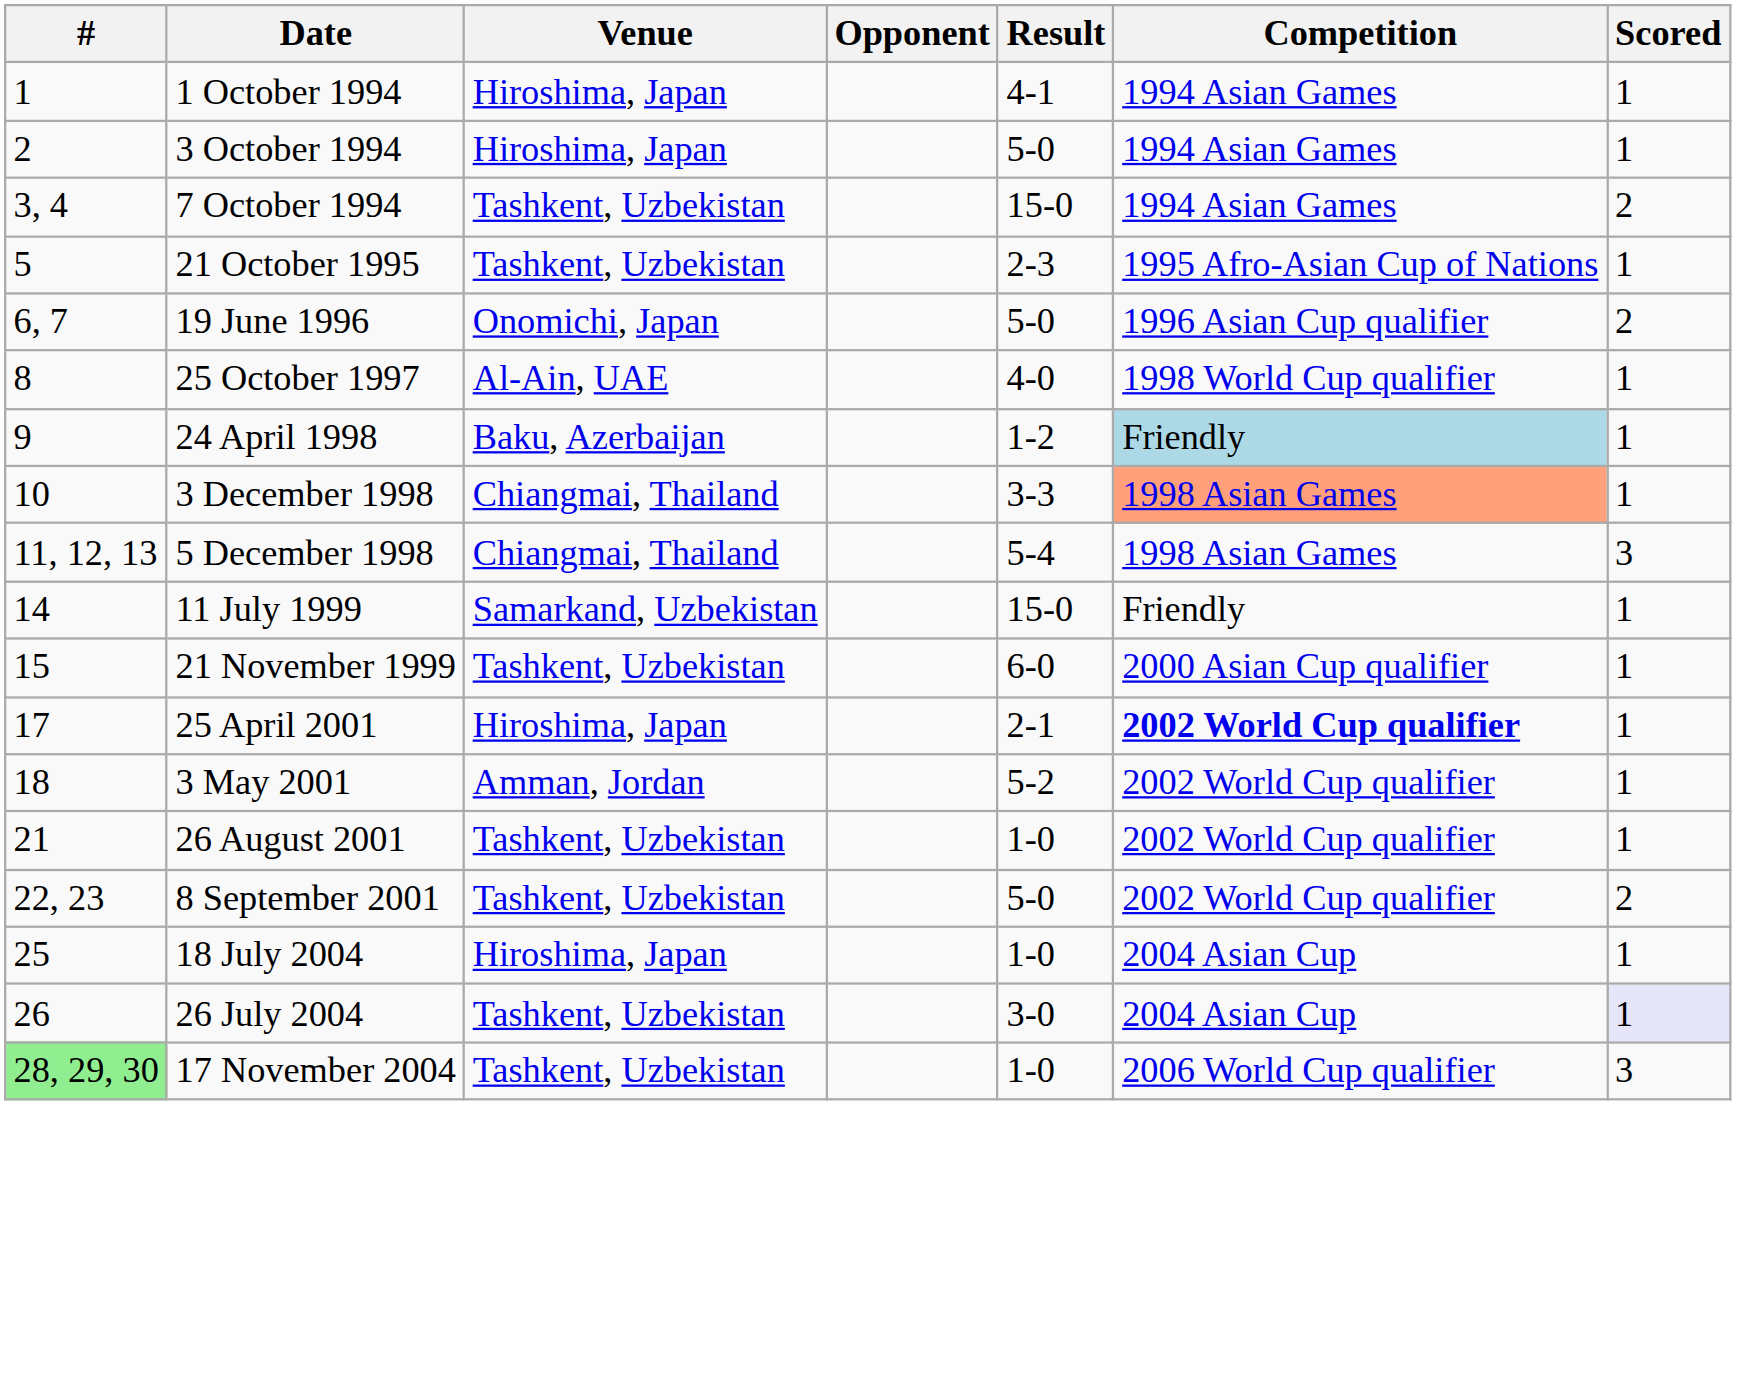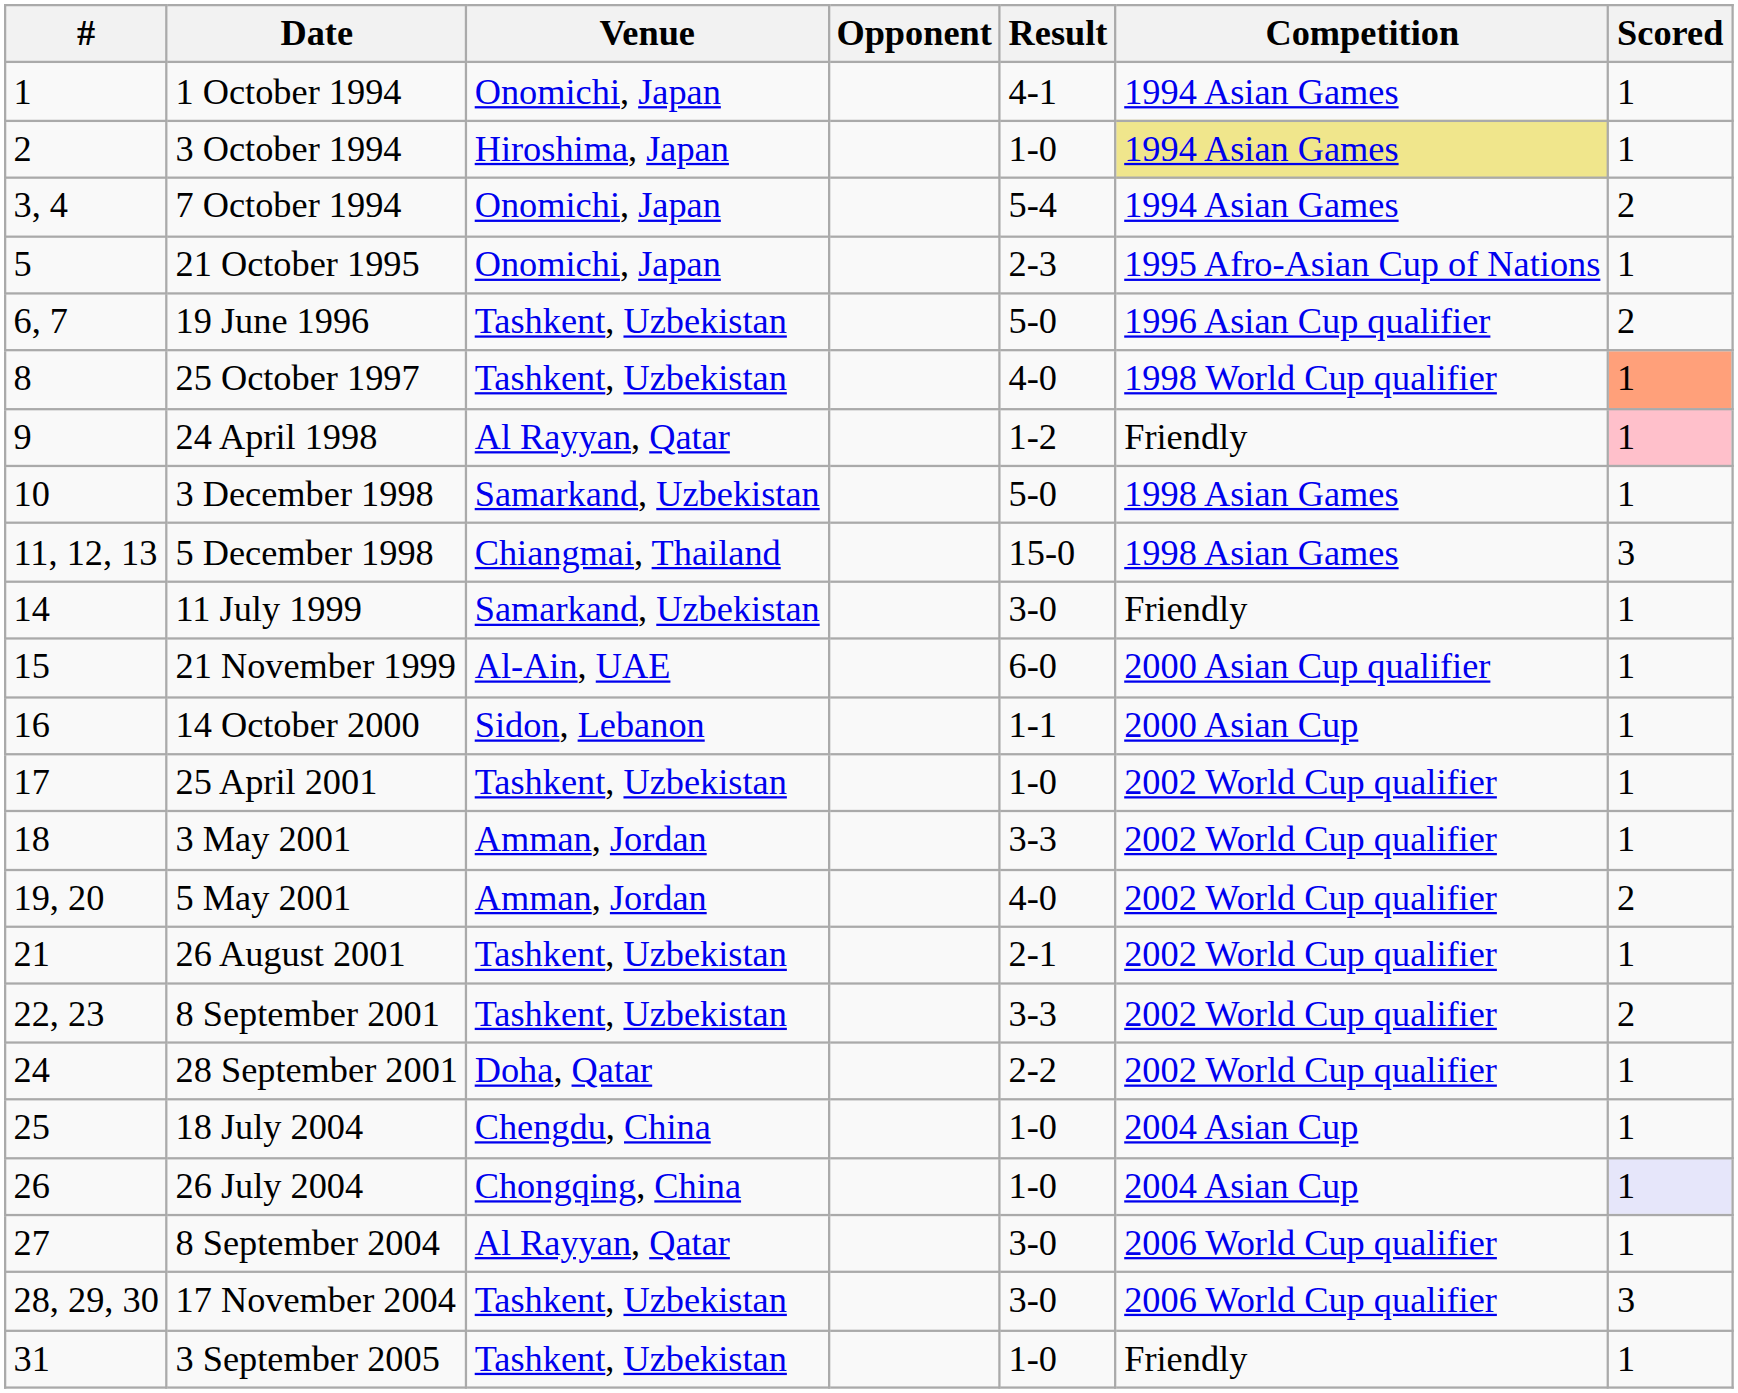1 October 1994 | Venue: Hiroshima, Japan -> Onomichi, Japan
3 October 1994 | Result: 5-0 -> 1-0
3 October 1994 | Competition: no background -> khaki background
7 October 1994 | Venue: Tashkent, Uzbekistan -> Onomichi, Japan
7 October 1994 | Result: 15-0 -> 5-4
21 October 1995 | Venue: Tashkent, Uzbekistan -> Onomichi, Japan
19 June 1996 | Venue: Onomichi, Japan -> Tashkent, Uzbekistan
25 October 1997 | Venue: Al-Ain, UAE -> Tashkent, Uzbekistan
25 October 1997 | Scored: no background -> lightsalmon background
24 April 1998 | Venue: Baku, Azerbaijan -> Al Rayyan, Qatar
24 April 1998 | Competition: lightblue background -> no background
24 April 1998 | Scored: no background -> pink background
3 December 1998 | Venue: Chiangmai, Thailand -> Samarkand, Uzbekistan
3 December 1998 | Result: 3-3 -> 5-0
3 December 1998 | Competition: lightsalmon background -> no background
5 December 1998 | Result: 5-4 -> 15-0
11 July 1999 | Result: 15-0 -> 3-0
21 November 1999 | Venue: Tashkent, Uzbekistan -> Al-Ain, UAE
+ row: 16 | 14 October 2000 | Sidon, Lebanon | 1-1 | 2000 Asian Cup | 1
25 April 2001 | Venue: Hiroshima, Japan -> Tashkent, Uzbekistan
25 April 2001 | Result: 2-1 -> 1-0
25 April 2001 | Competition: bold -> normal
3 May 2001 | Result: 5-2 -> 3-3
+ row: 19, 20 | 5 May 2001 | Amman, Jordan | 4-0 | 2002 World Cup qualifier | 2
26 August 2001 | Result: 1-0 -> 2-1
8 September 2001 | Result: 5-0 -> 3-3
+ row: 24 | 28 September 2001 | Doha, Qatar | 2-2 | 2002 World Cup qualifier | 1
18 July 2004 | Venue: Hiroshima, Japan -> Chengdu, China
26 July 2004 | Venue: Tashkent, Uzbekistan -> Chongqing, China
26 July 2004 | Result: 3-0 -> 1-0
+ row: 27 | 8 September 2004 | Al Rayyan, Qatar | 3-0 | 2006 World Cup qualifier | 1
17 November 2004 | #: lightgreen background -> no background
17 November 2004 | Result: 1-0 -> 3-0
+ row: 31 | 3 September 2005 | Tashkent, Uzbekistan | 1-0 | Friendly | 1
